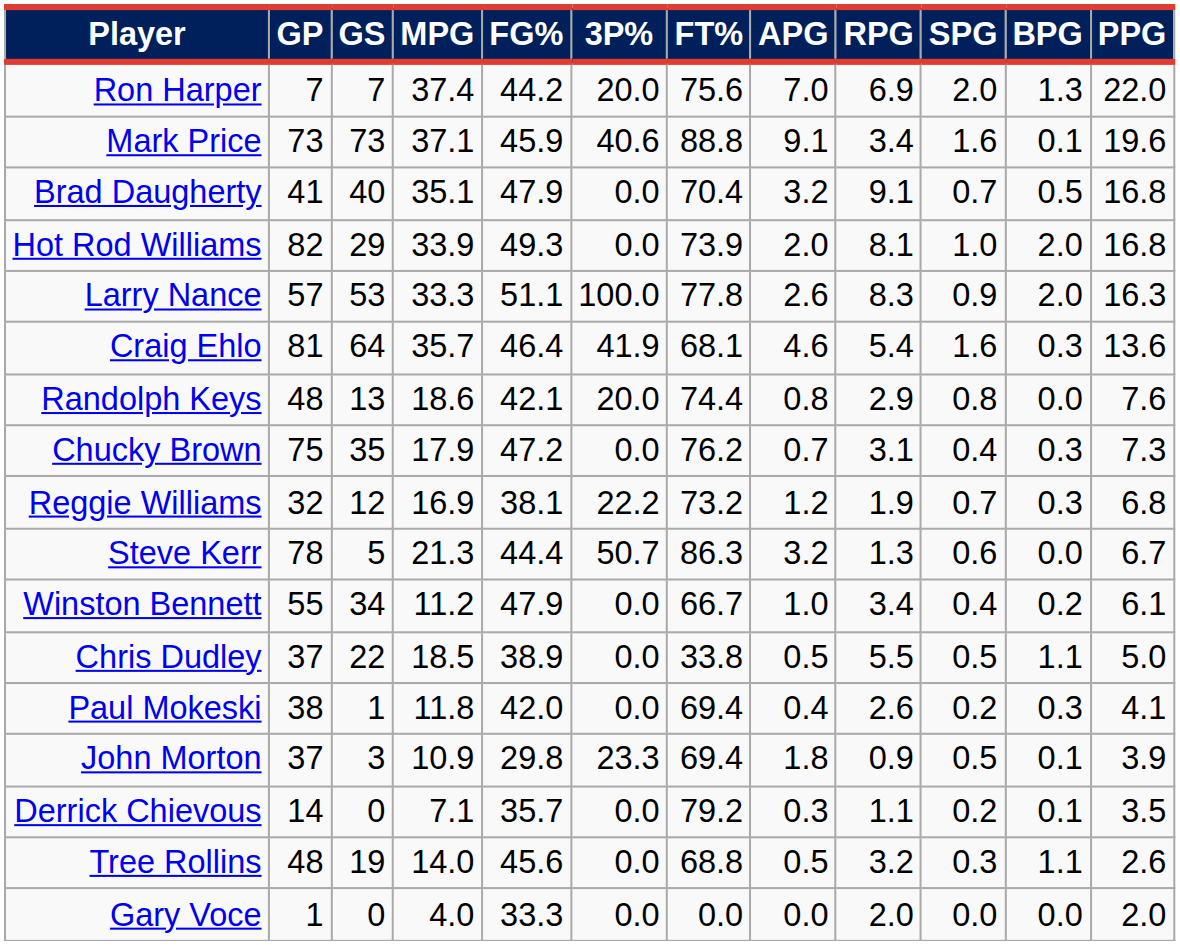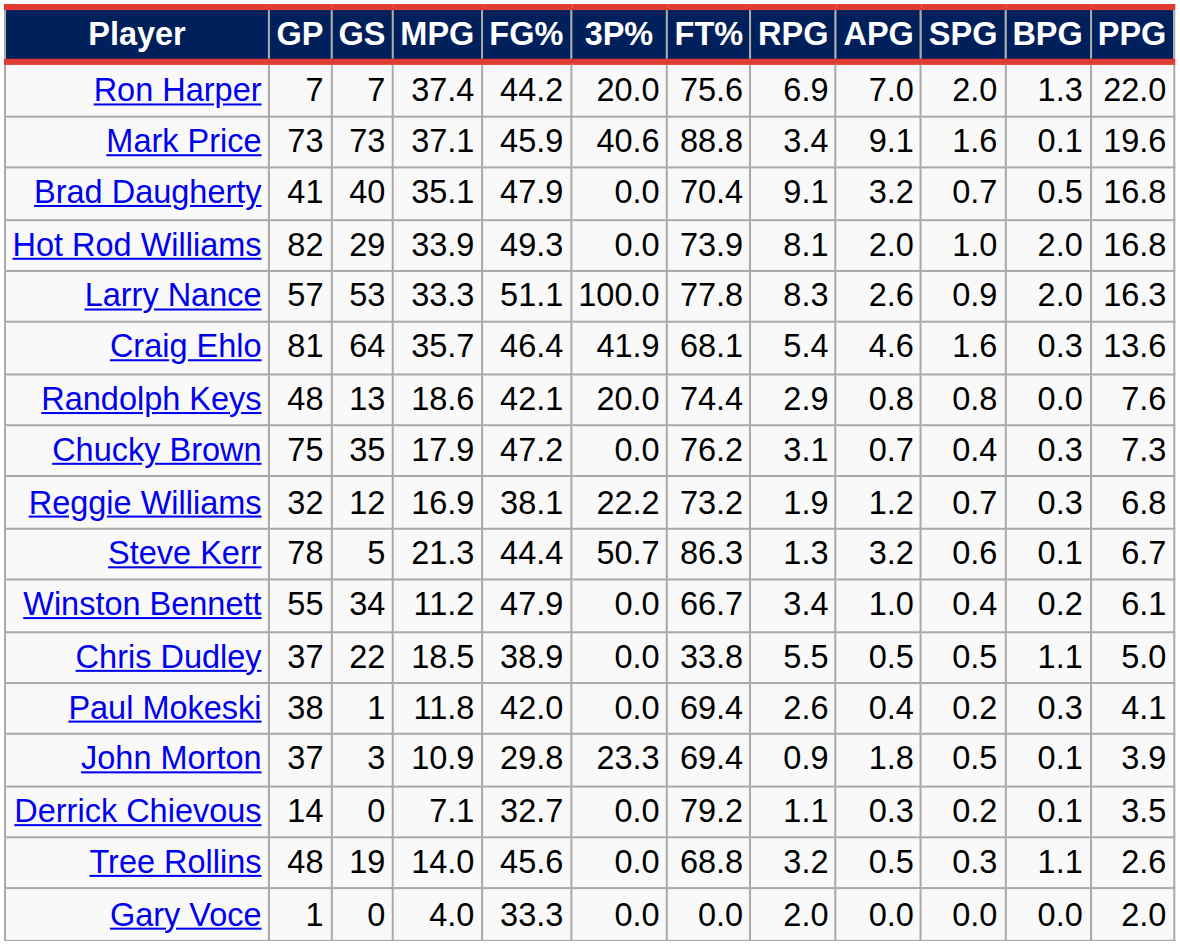columns swapped: RPG <-> APG
Steve Kerr | BPG: 0.0 -> 0.1
Derrick Chievous | FG%: 35.7 -> 32.7
